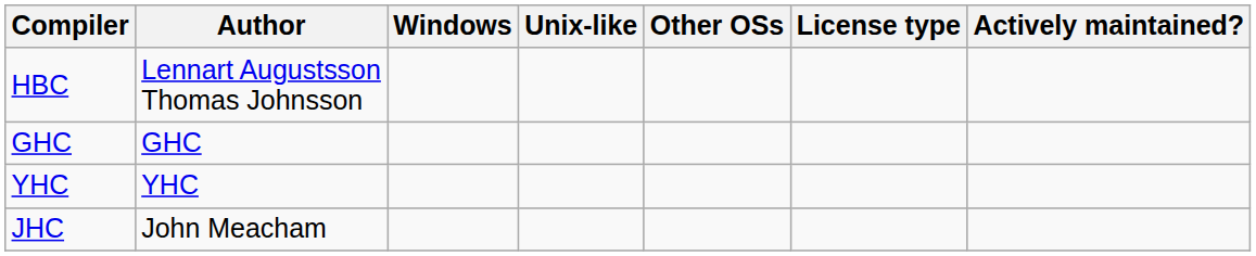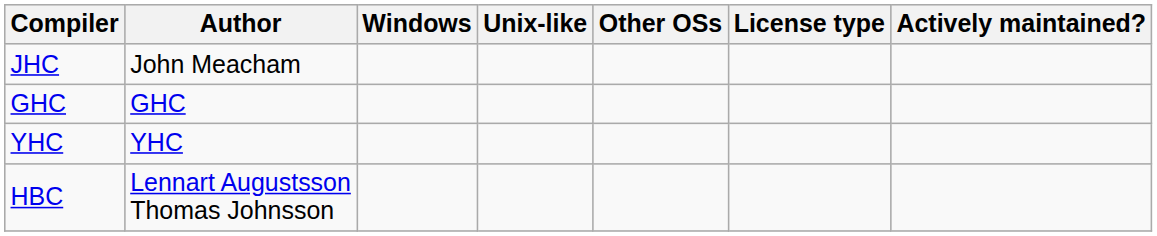rows swapped: HBC <-> JHC
